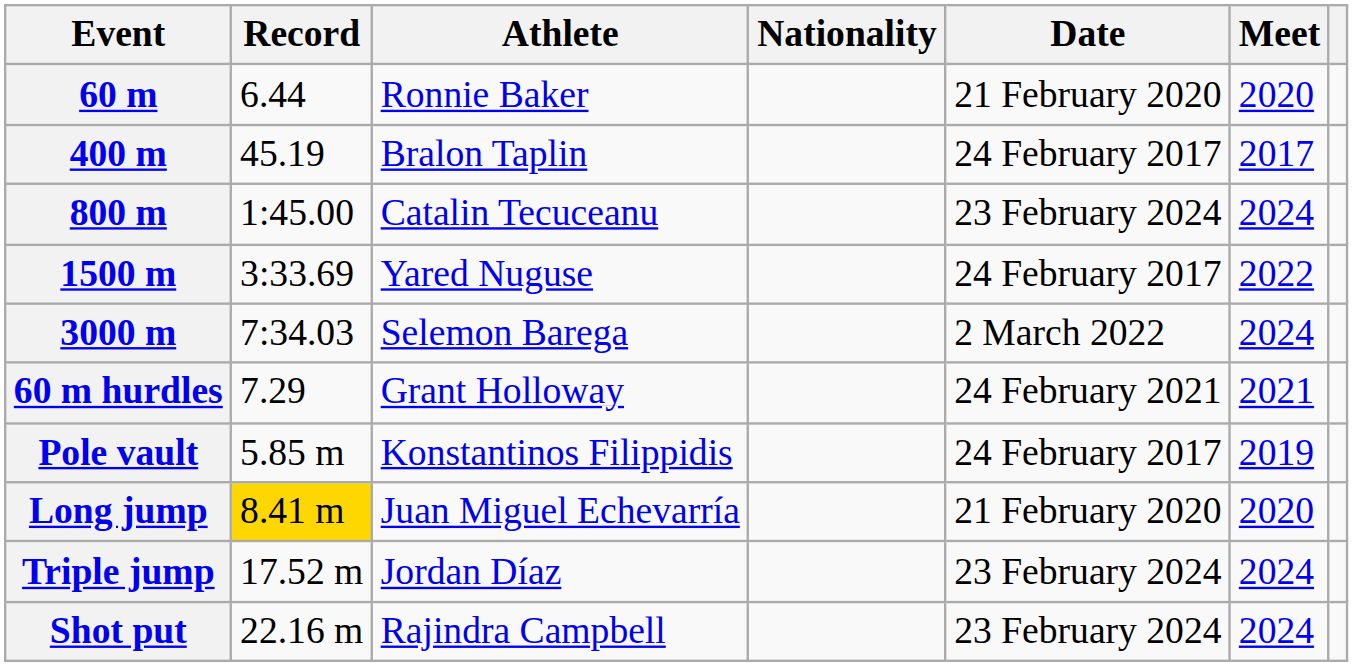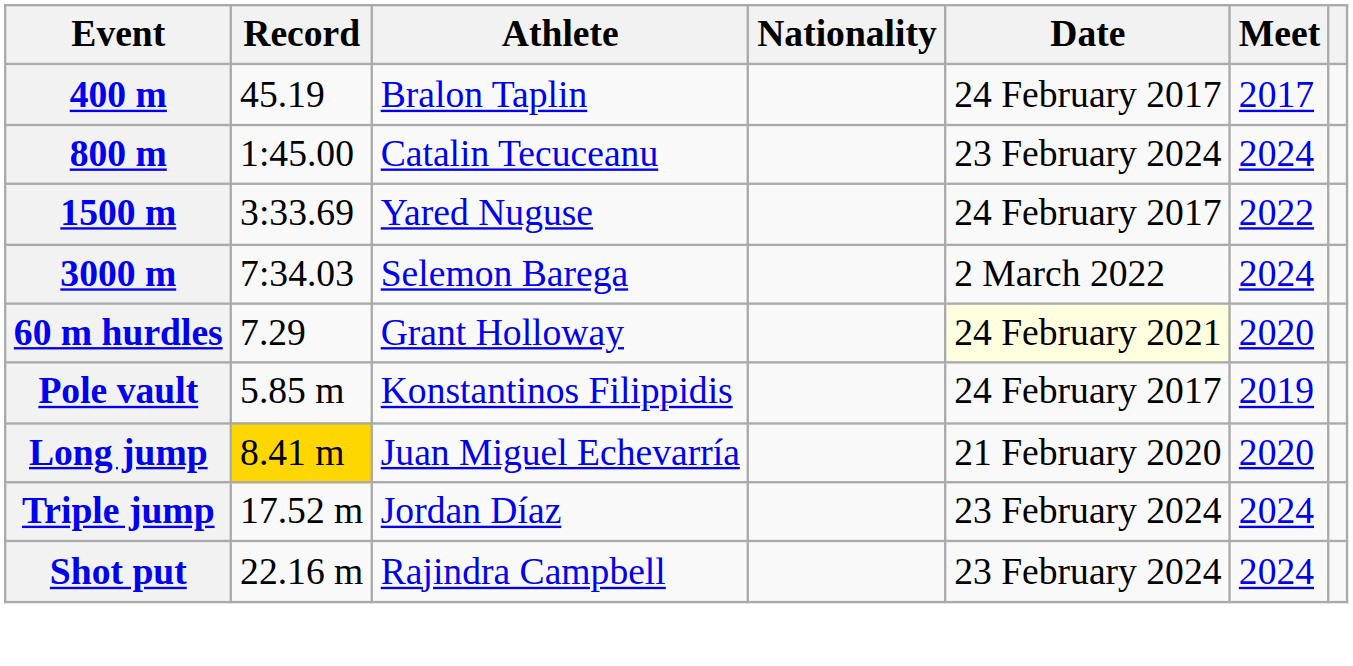- row: 60 m | 6.44 | Ronnie Baker | 21 February 2020 | 2020
60 m hurdles | Date: no background -> lightyellow background
60 m hurdles | Meet: 2021 -> 2020
